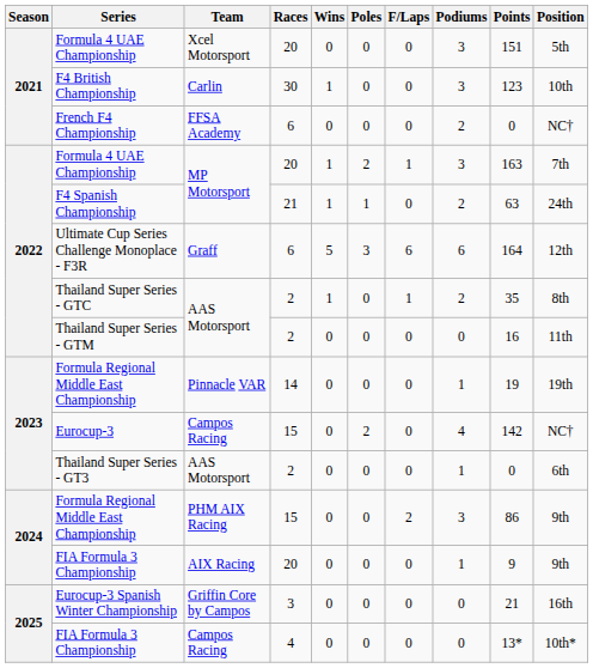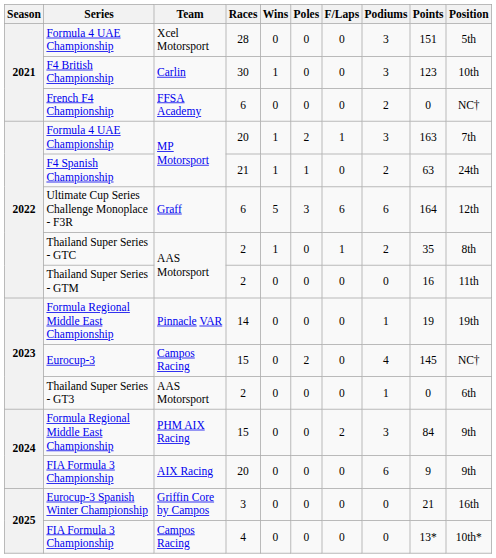Formula 4 UAE Championship / Xcel Motorsport | Races: 20 -> 28
Eurocup-3 | Points: 142 -> 145
Formula Regional Middle East Championship / PHM AIX Racing | Points: 86 -> 84
FIA Formula 3 Championship / AIX Racing | Podiums: 1 -> 6
